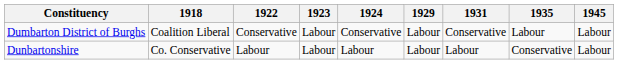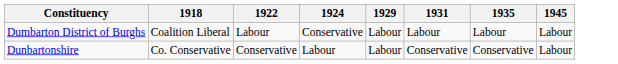- column: 1923 | Labour | Labour
Dumbarton District of Burghs | 1922: Conservative -> Labour
Dumbarton District of Burghs | 1931: Conservative -> Labour
Dunbartonshire | 1922: Labour -> Conservative
Dunbartonshire | 1931: Labour -> Conservative
